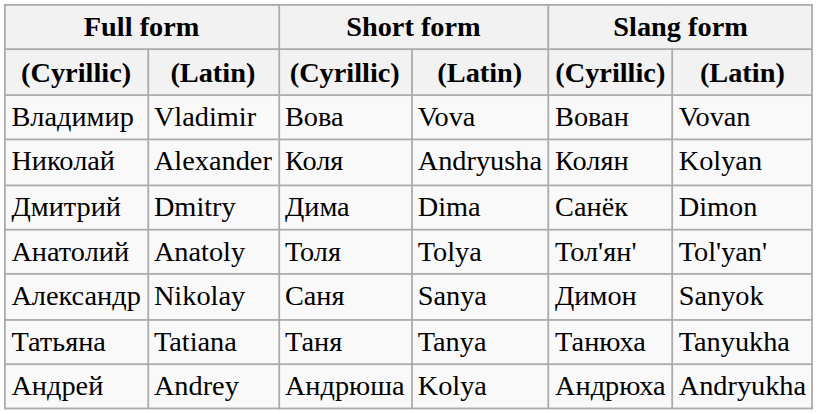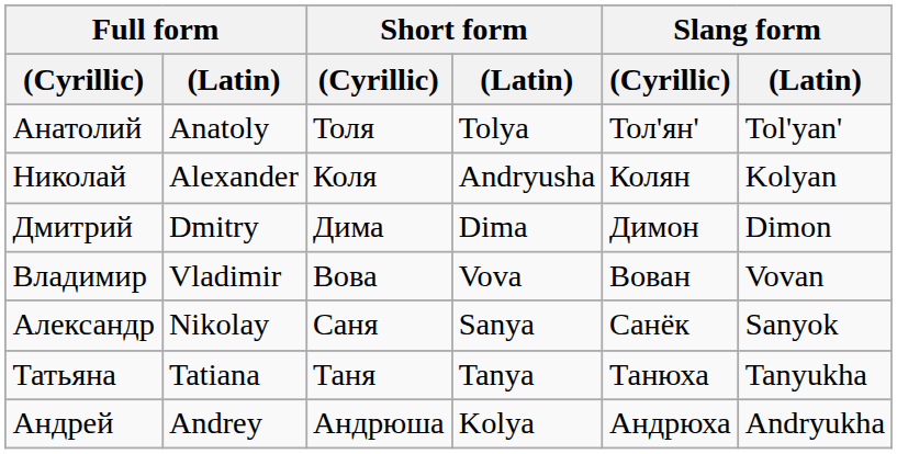rows swapped: Анатолий <-> Владимир
Дмитрий | Slang form / (Cyrillic): Санёк -> Димон
Александр | Slang form / (Cyrillic): Димон -> Санёк
